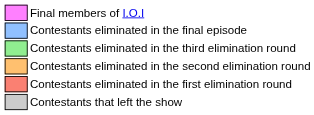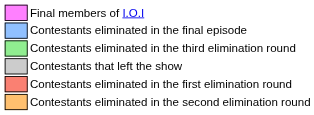rows swapped: Contestants eliminated in the second elimination round <-> Contestants that left the show
